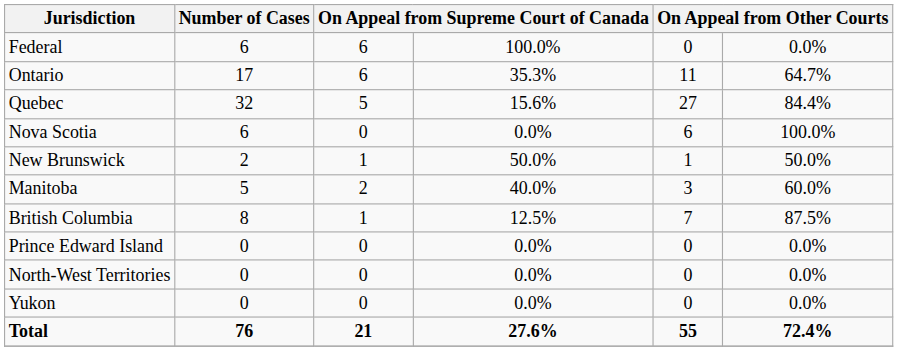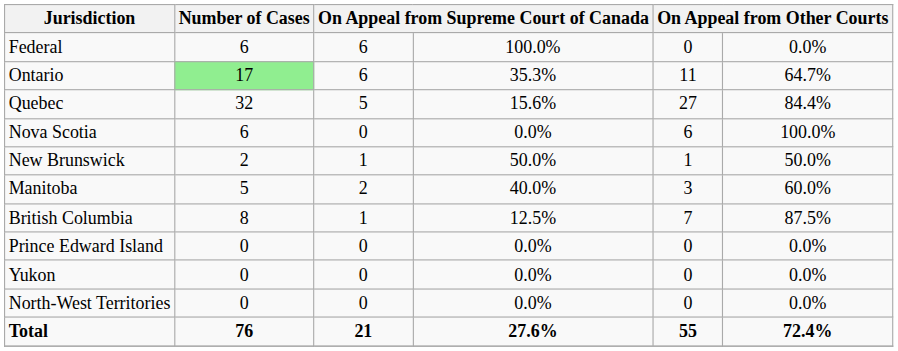Ontario | Number of Cases: no background -> lightgreen background
rows swapped: North-West Territories <-> Yukon
